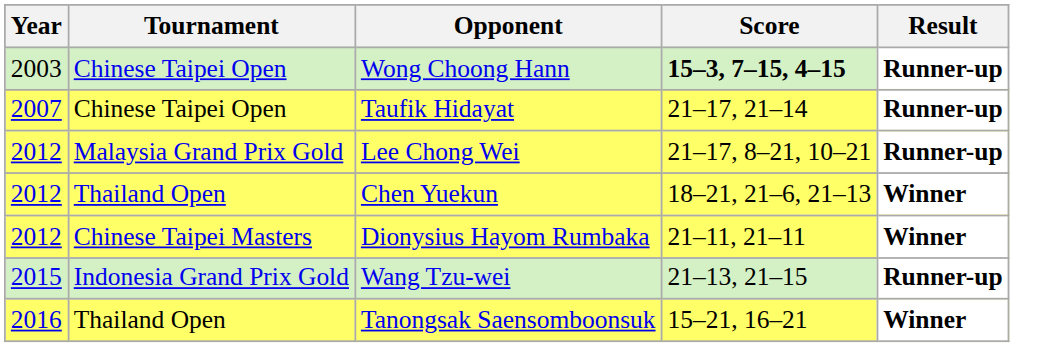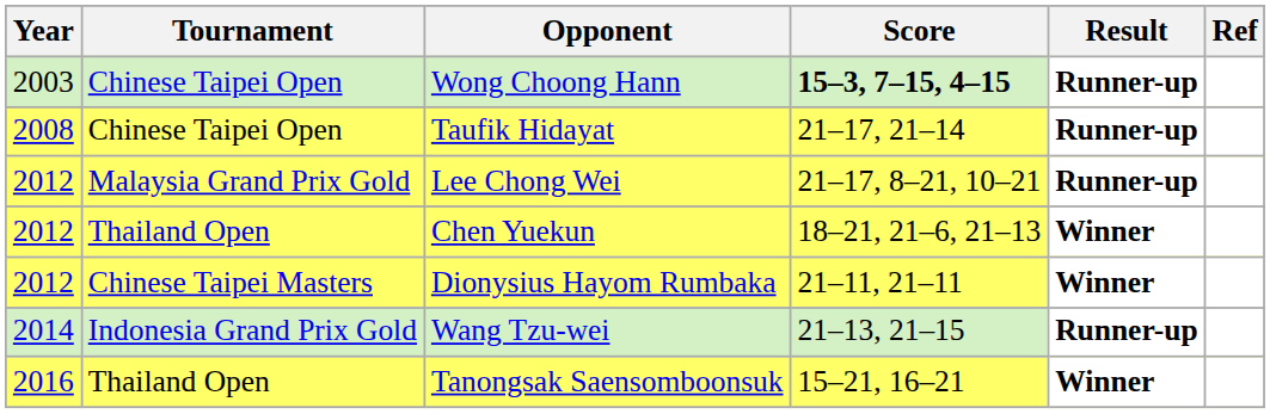+ column: Ref
Taufik Hidayat | Year: 2007 -> 2008
Wang Tzu-wei | Year: 2015 -> 2014
